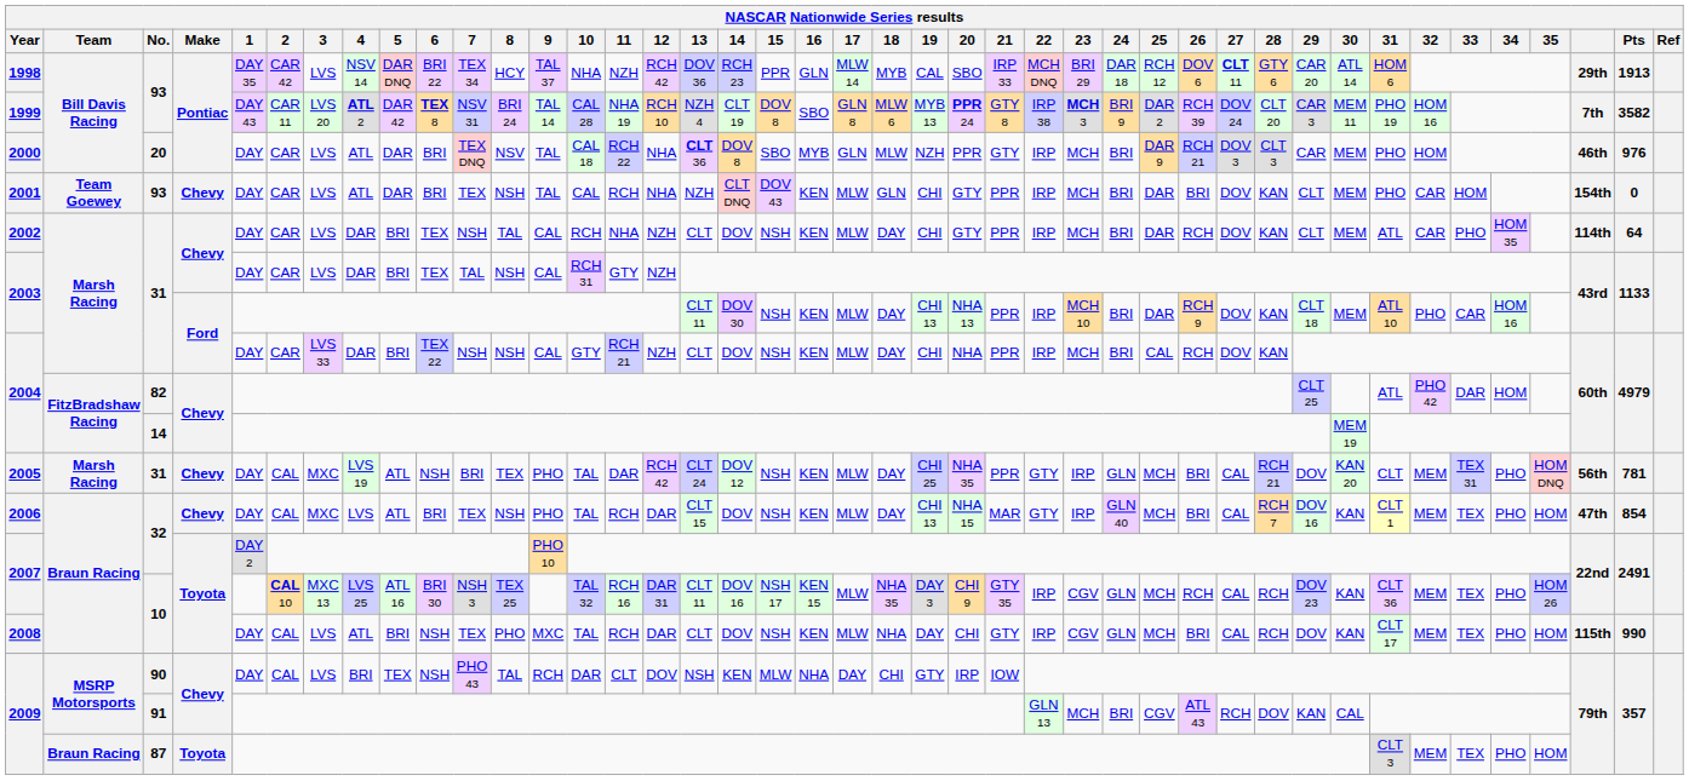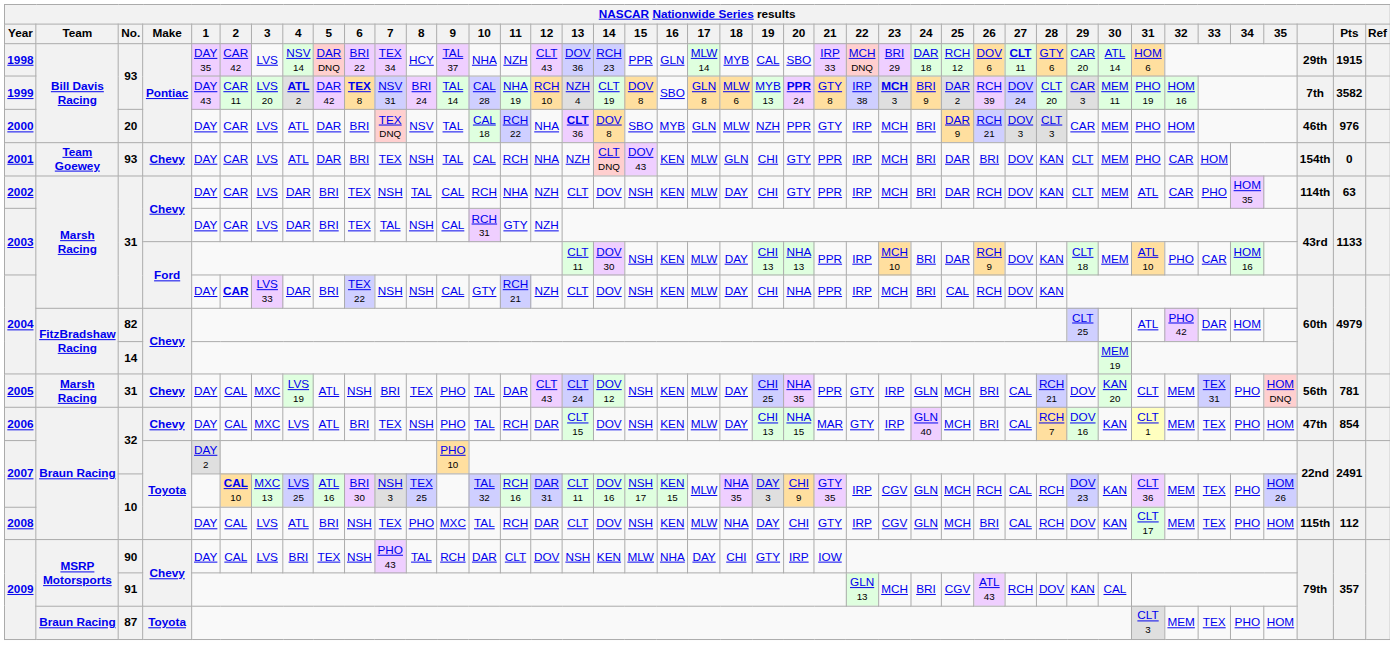1998 | 12: RCH 42 -> CLT 43
1998 | Pts: 1913 -> 1915
2002 | Pts: 64 -> 63
2004 / 31 | 2: normal -> bold
2005 | 12: RCH 42 -> CLT 43
2008 | Pts: 990 -> 112
